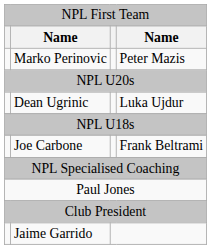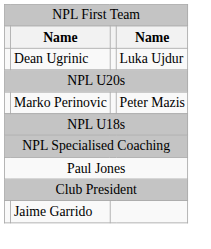rows swapped: Dean Ugrinic <-> Marko Perinovic
- row: Joe Carbone | Frank Beltrami
